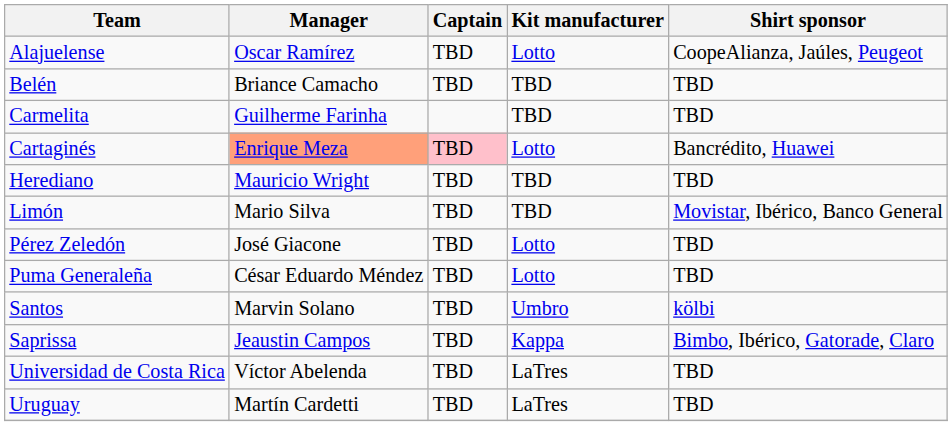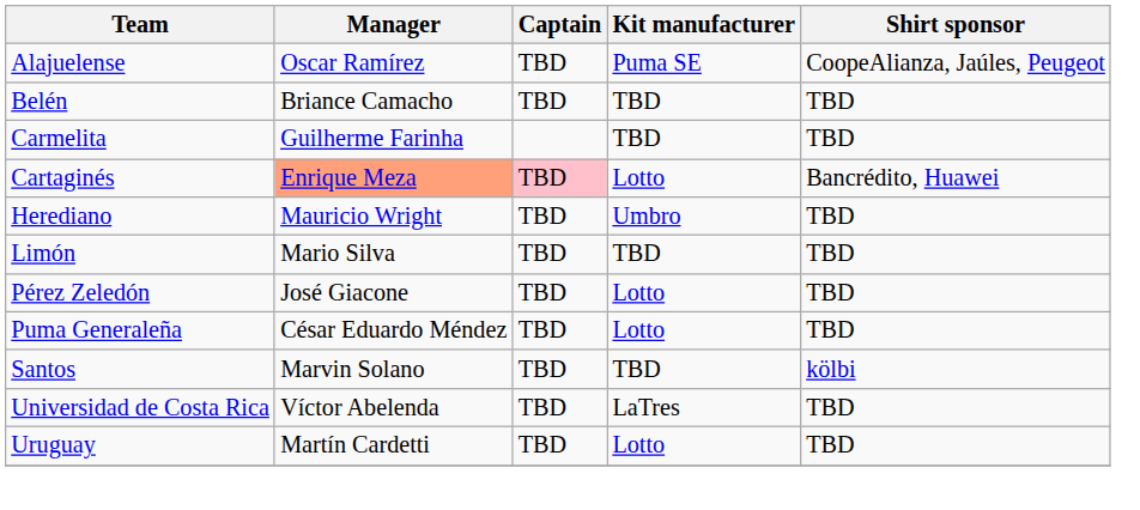Alajuelense | Kit manufacturer: Lotto -> Puma SE
Herediano | Kit manufacturer: TBD -> Umbro
Limón | Shirt sponsor: Movistar, Ibérico, Banco General -> TBD
Santos | Kit manufacturer: Umbro -> TBD
- row: Saprissa | Jeaustin Campos | TBD | Kappa | Bimbo, Ibérico, Gatorade, Claro
Uruguay | Kit manufacturer: LaTres -> Lotto
